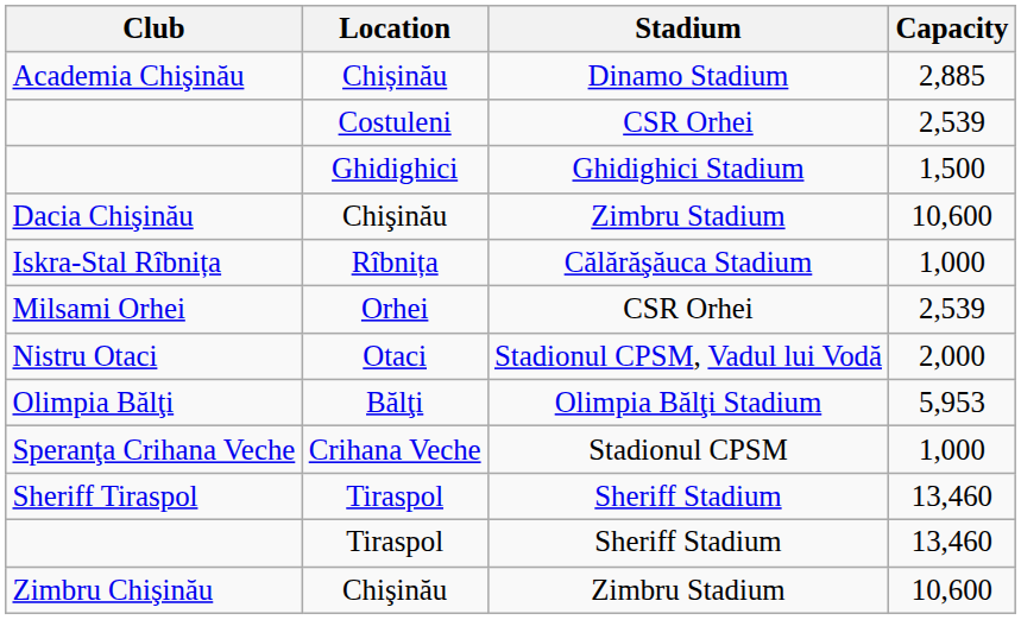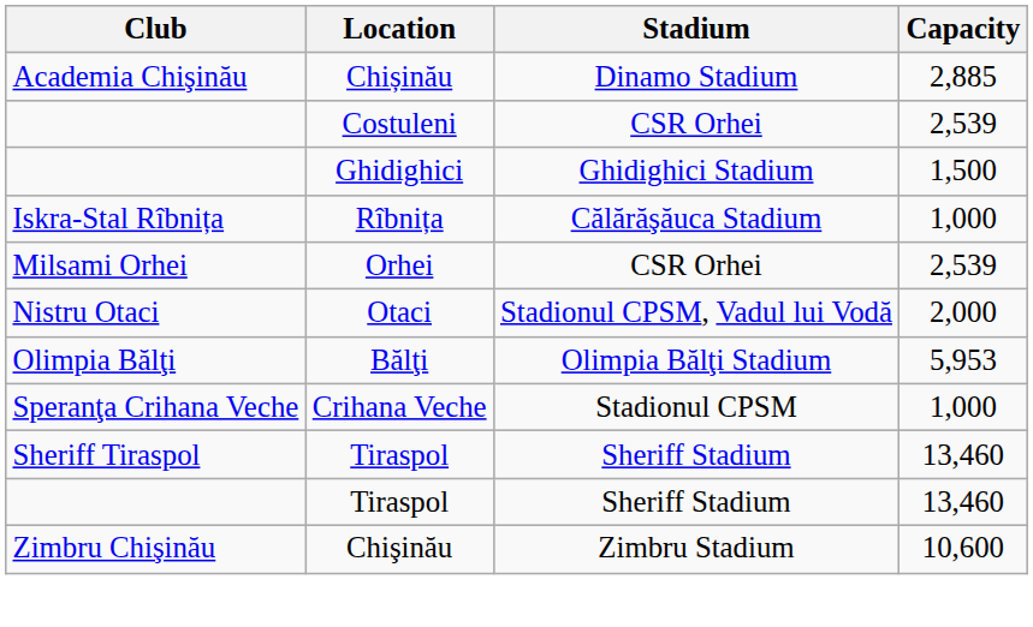- row: Dacia Chişinău | Chişinău | Zimbru Stadium | 10,600
